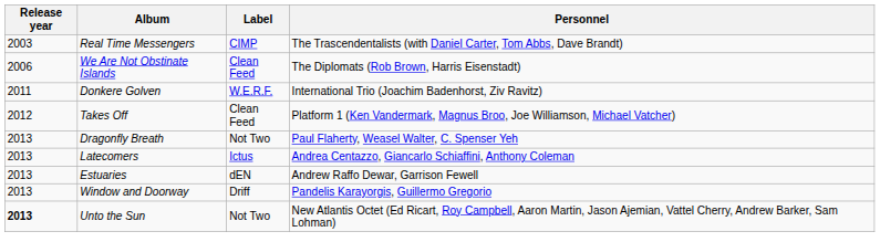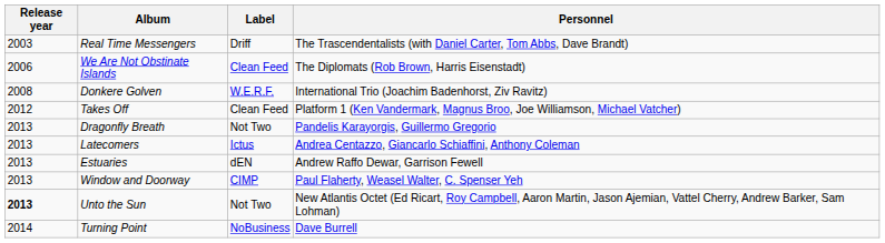Real Time Messengers | Label: CIMP -> Driff
Donkere Golven | Release year: 2011 -> 2008
Dragonfly Breath | Personnel: Paul Flaherty, Weasel Walter, C. Spenser Yeh -> Pandelis Karayorgis, Guillermo Gregorio
Window and Doorway | Label: Driff -> CIMP
Window and Doorway | Personnel: Pandelis Karayorgis, Guillermo Gregorio -> Paul Flaherty, Weasel Walter, C. Spenser Yeh
+ row: 2014 | Turning Point | NoBusiness | Dave Burrell
